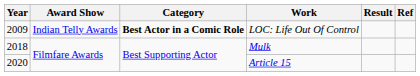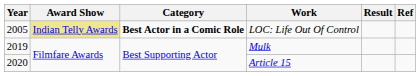LOC: Life Out Of Control | Year: 2009 -> 2005
LOC: Life Out Of Control | Award Show: no background -> khaki background
Mulk | Year: 2018 -> 2019
